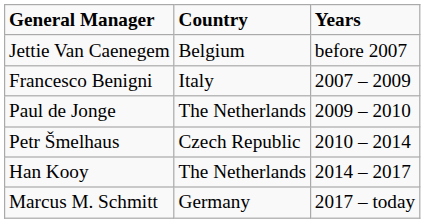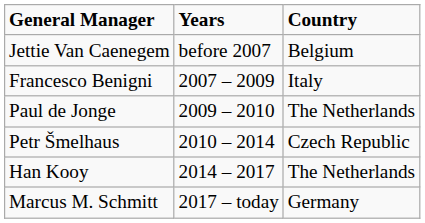columns swapped: Years <-> Country
